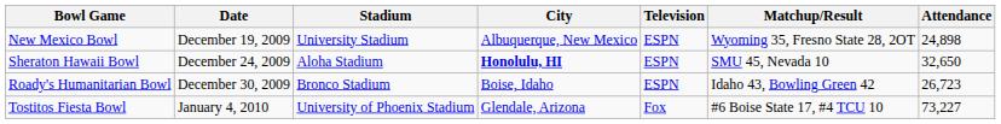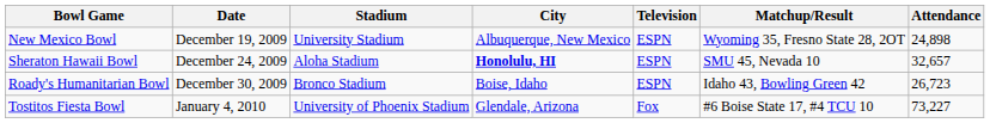Sheraton Hawaii Bowl | Attendance: 32,650 -> 32,657
